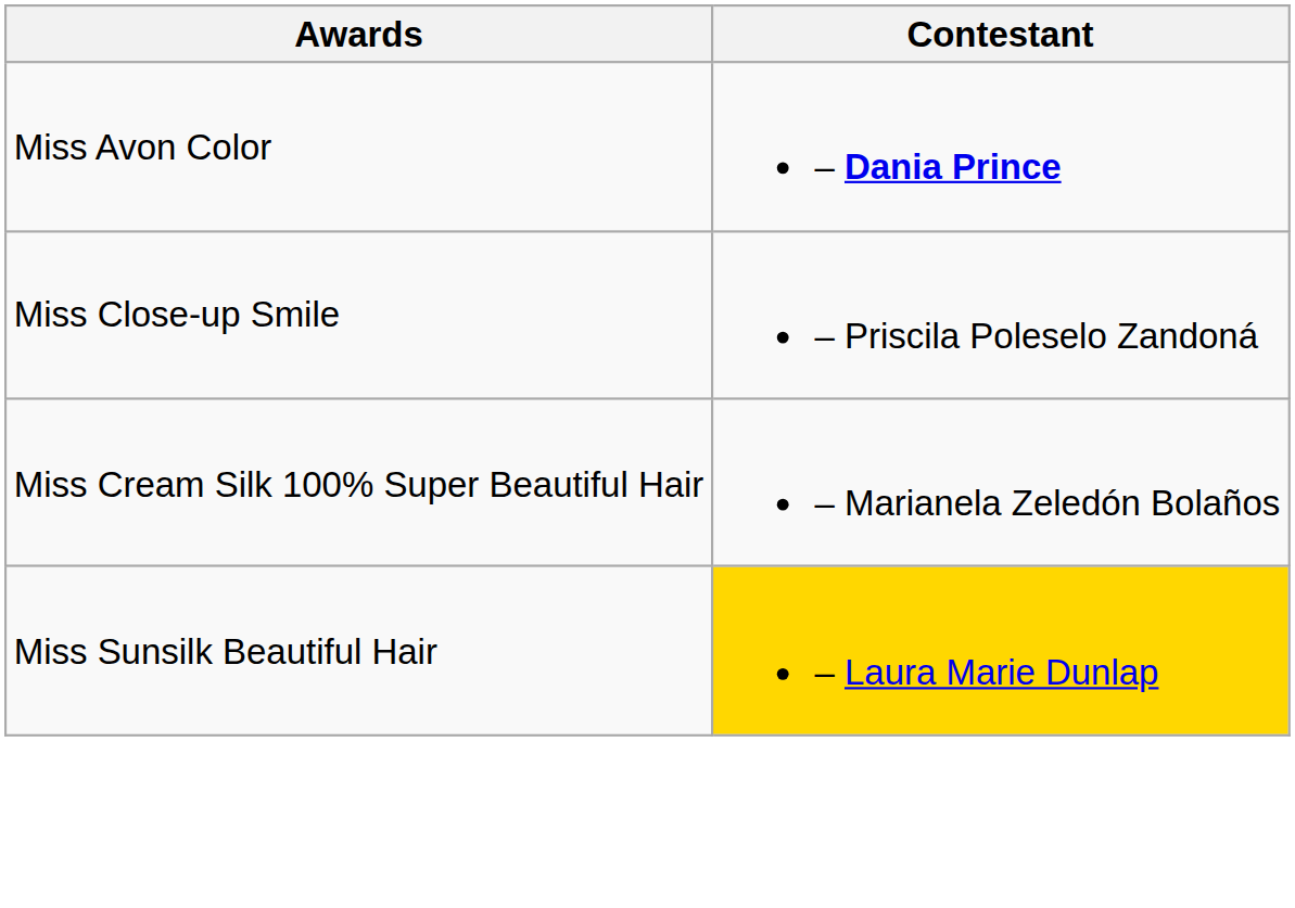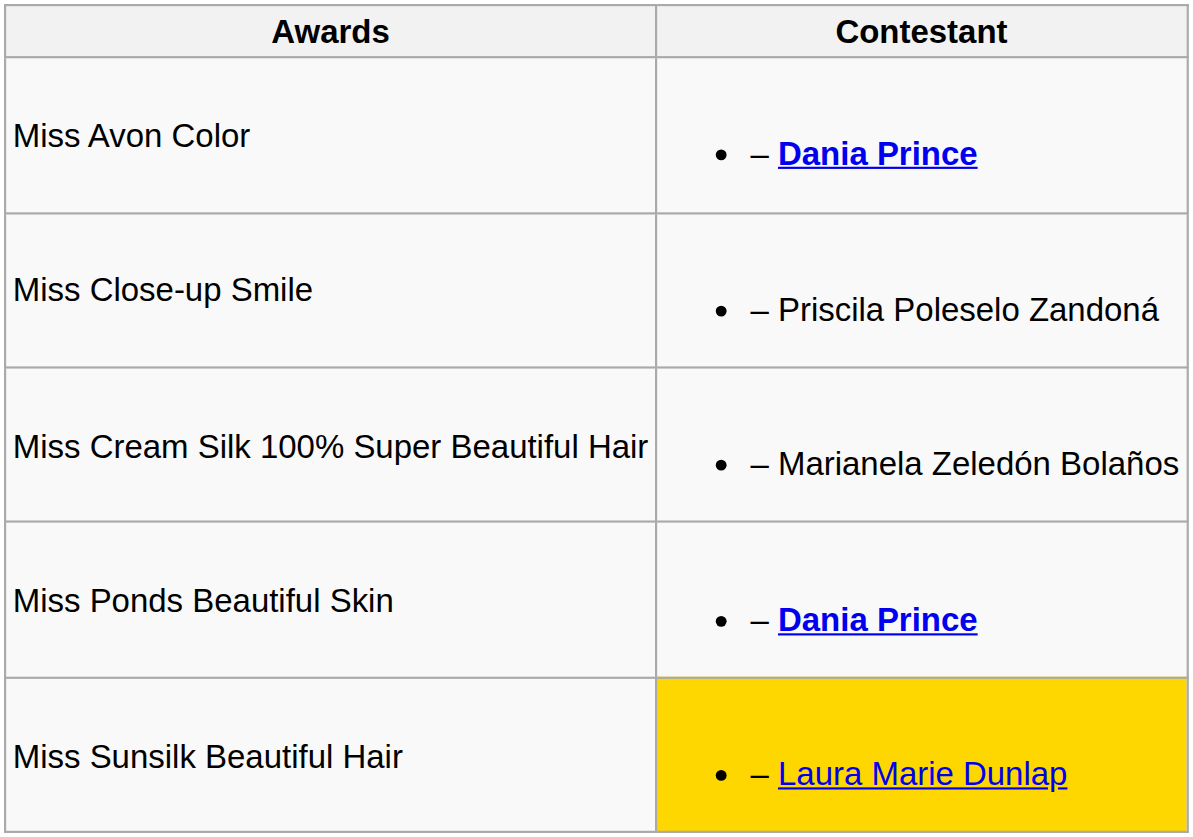+ row: Miss Ponds Beautiful Skin | – Dania Prince
